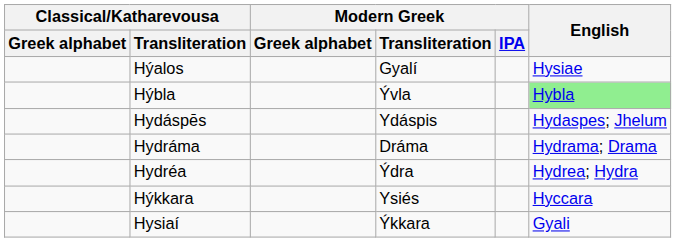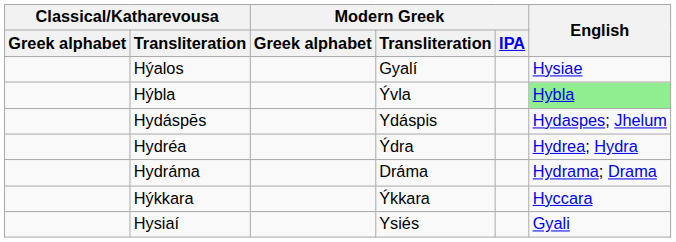rows swapped: Hydráma <-> Hydréa
Hýkkara | Modern Greek / Transliteration: Ysiés -> Ýkkara
Hysiaí | Modern Greek / Transliteration: Ýkkara -> Ysiés
